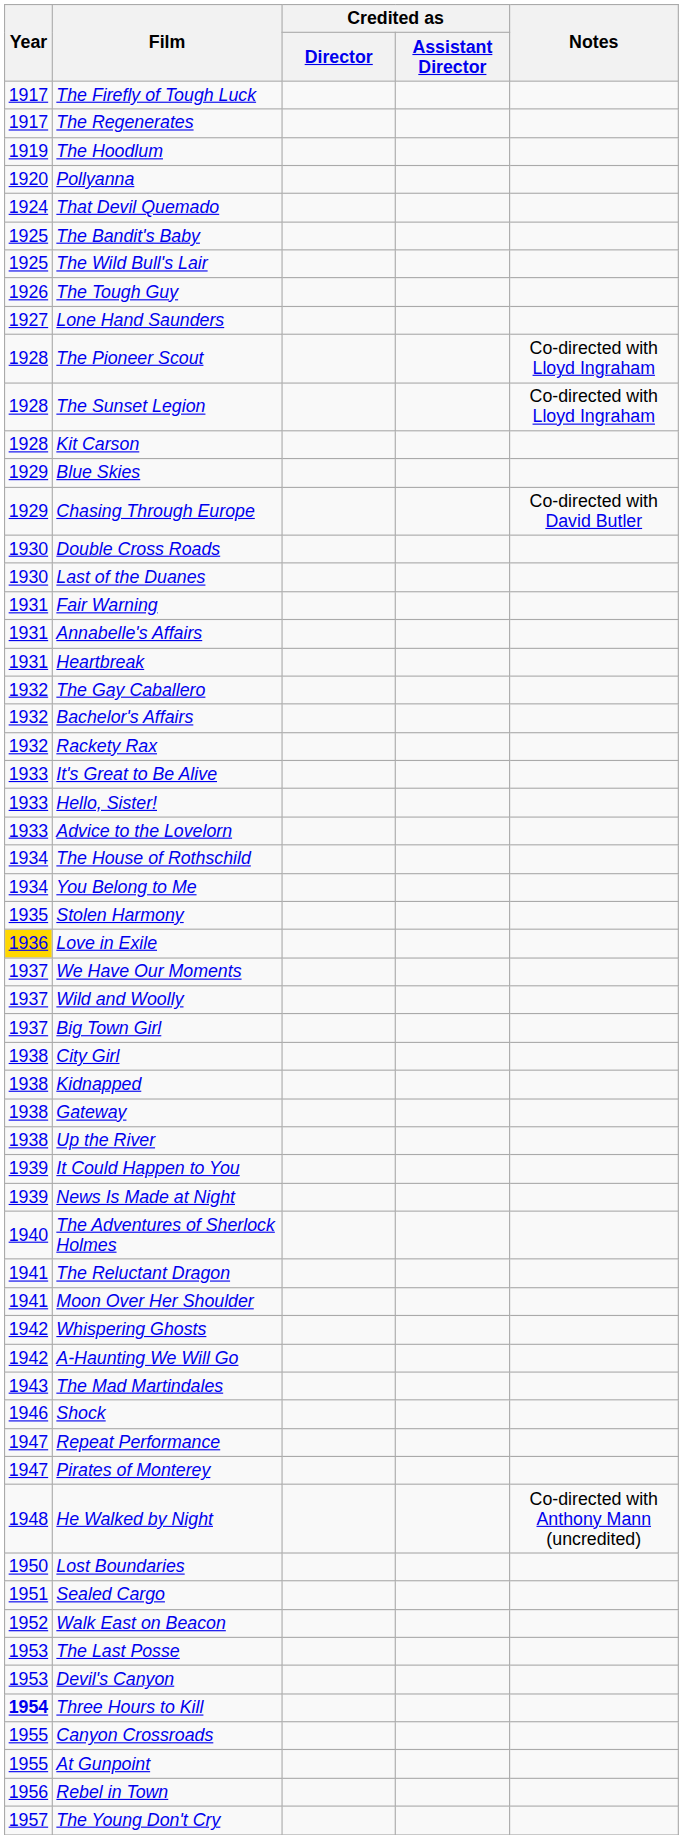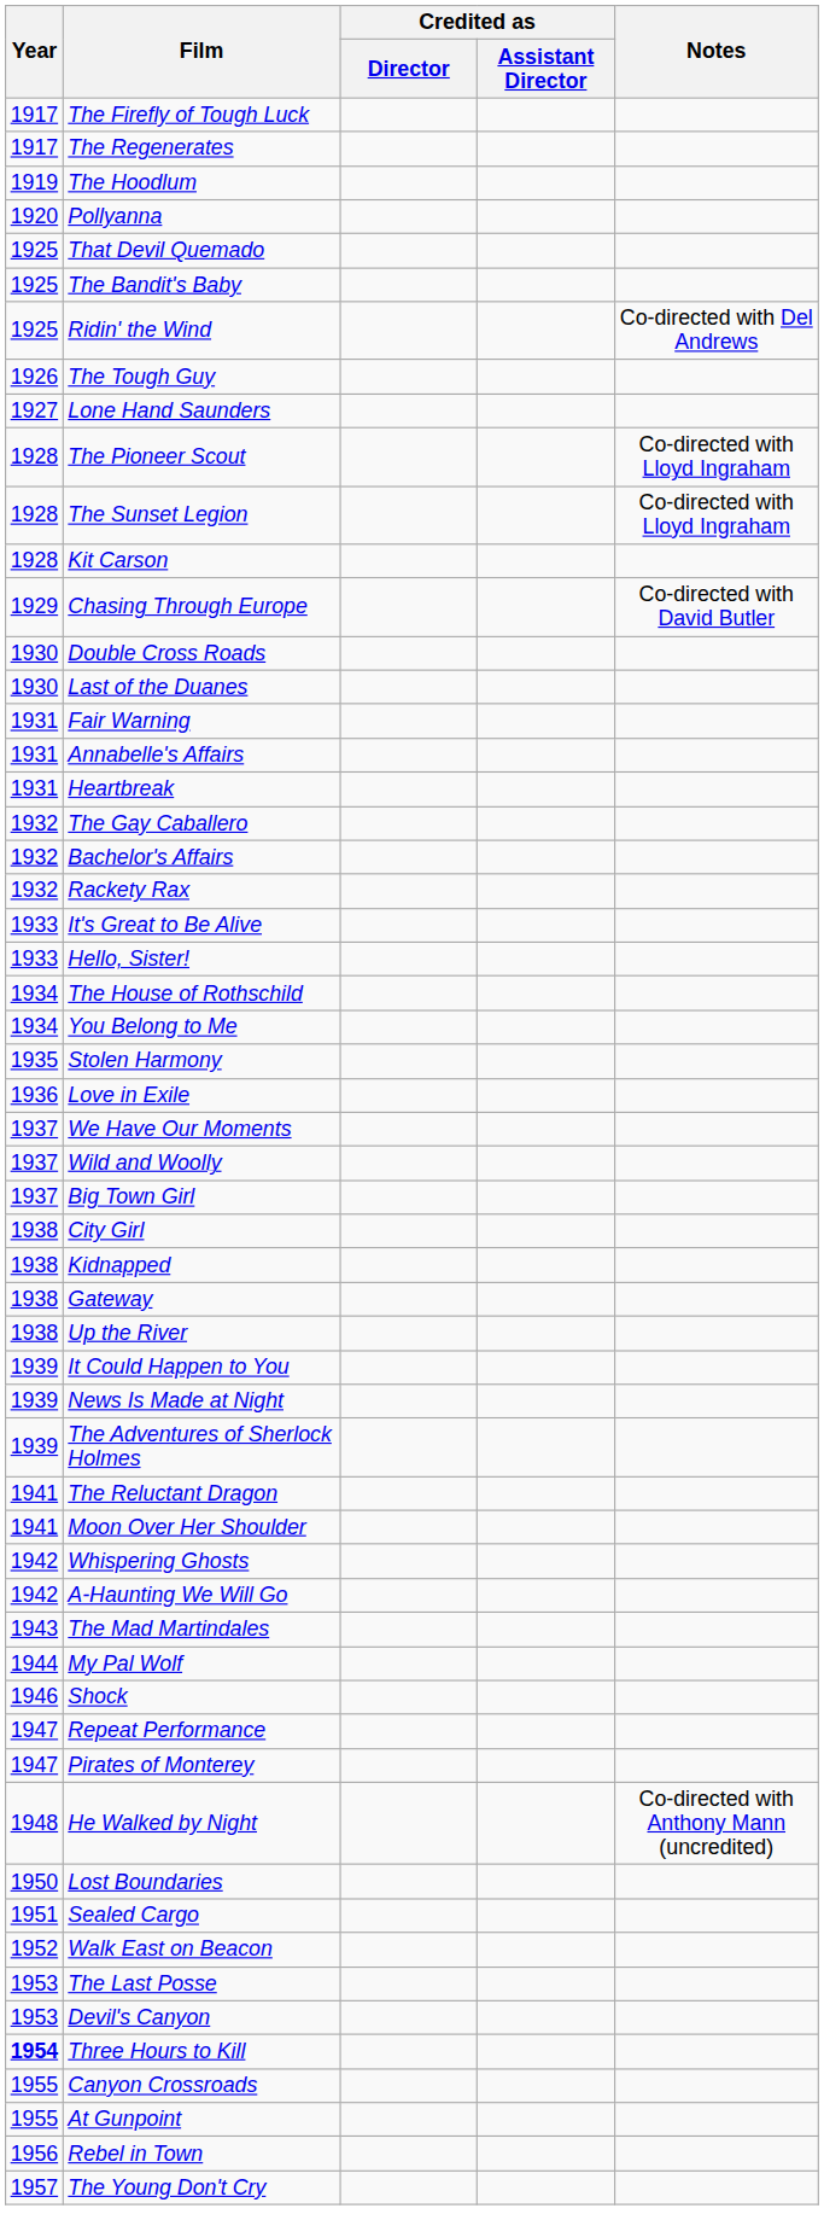That Devil Quemado | Year: 1924 -> 1925
- row: 1925 | The Wild Bull's Lair
+ row: 1925 | Ridin' the Wind | Co-directed with Del Andrews
- row: 1929 | Blue Skies
- row: 1933 | Advice to the Lovelorn
Love in Exile | Year: gold background -> no background
The Adventures of Sherlock Holmes | Year: 1940 -> 1939
+ row: 1944 | My Pal Wolf
